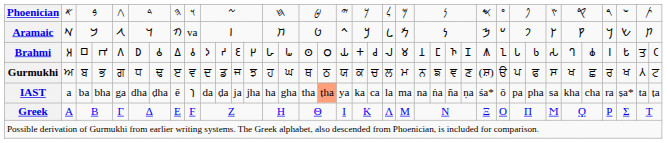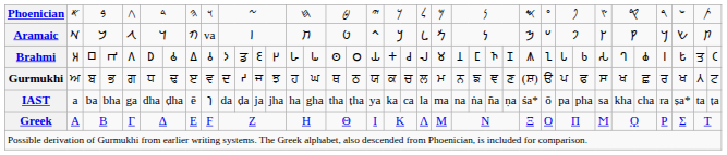Brahmi | column 11: 𑀟 -> ਡ
Gurmukhi | column 11: ਡ -> 𑀟
IAST | column 17: lightsalmon background -> no background
